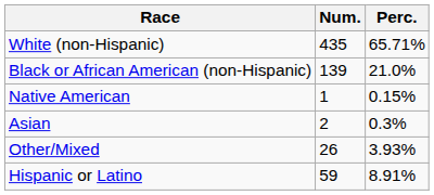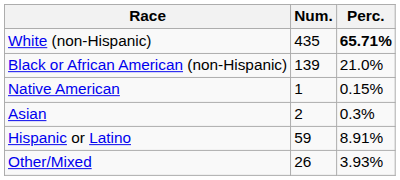White (non-Hispanic) | Perc.: normal -> bold
rows swapped: Other/Mixed <-> Hispanic or Latino
